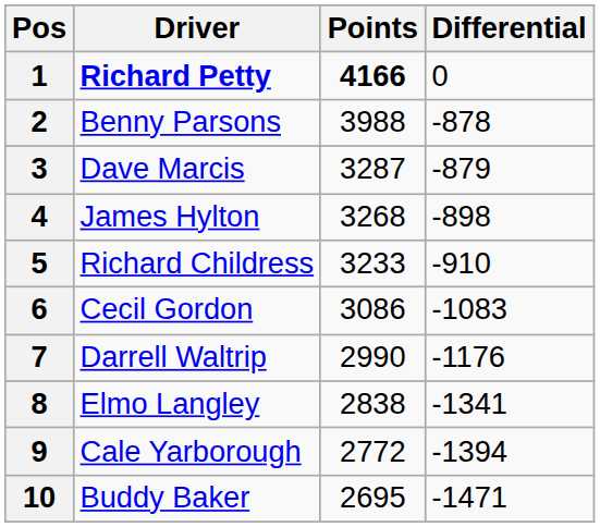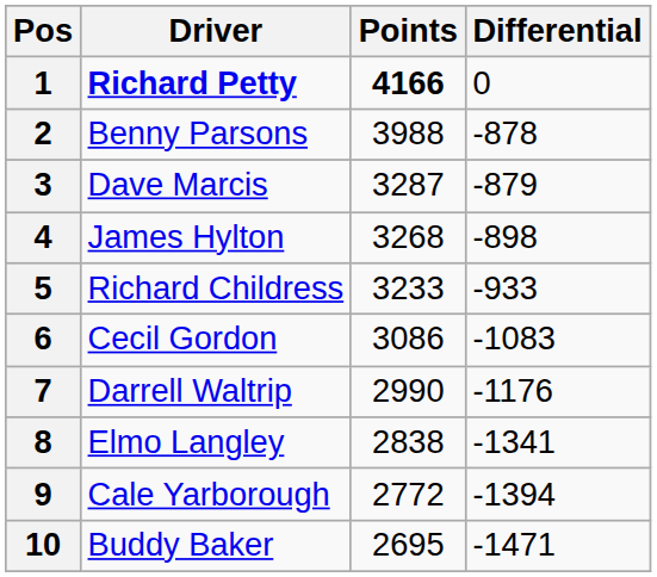5 | Differential: -910 -> -933
